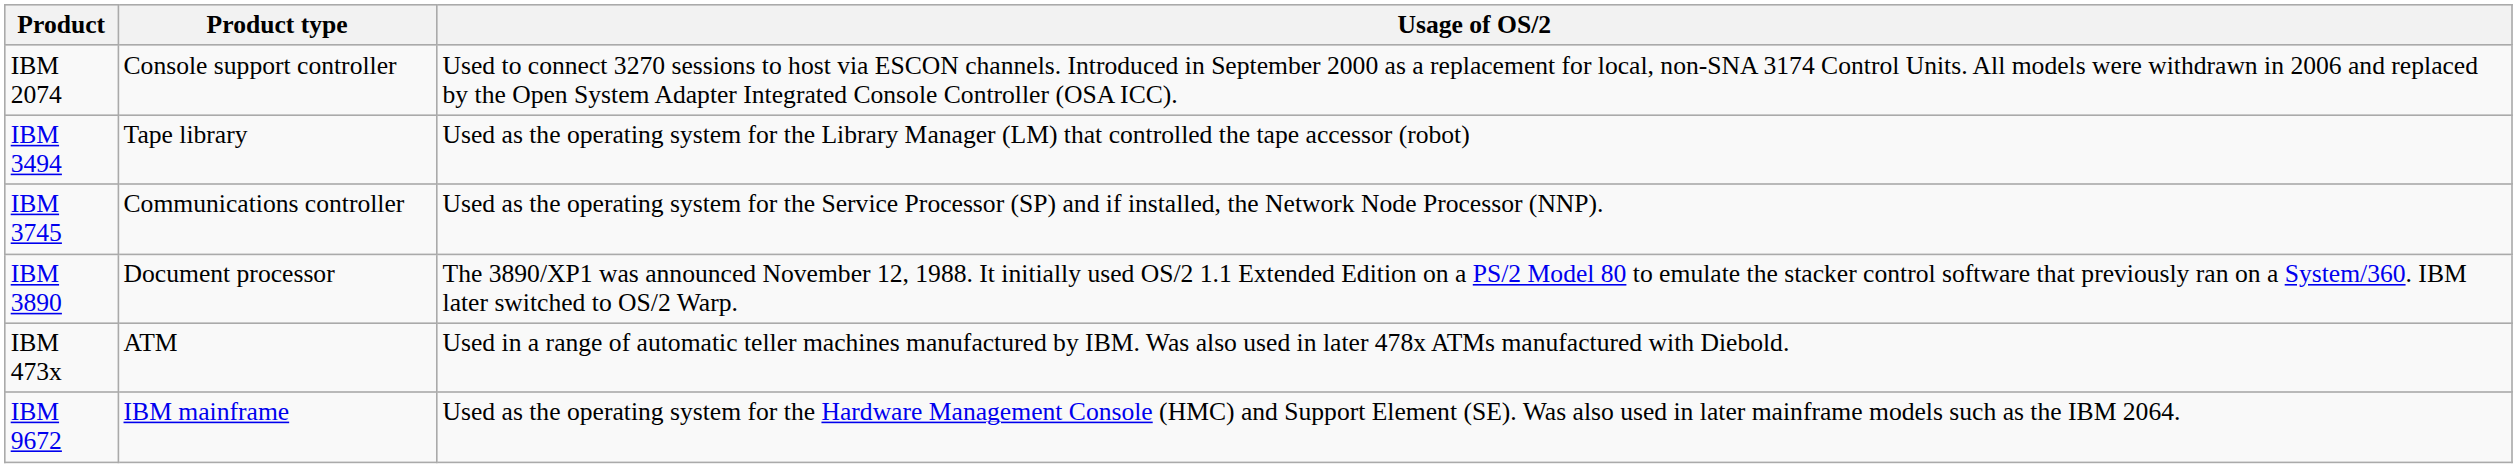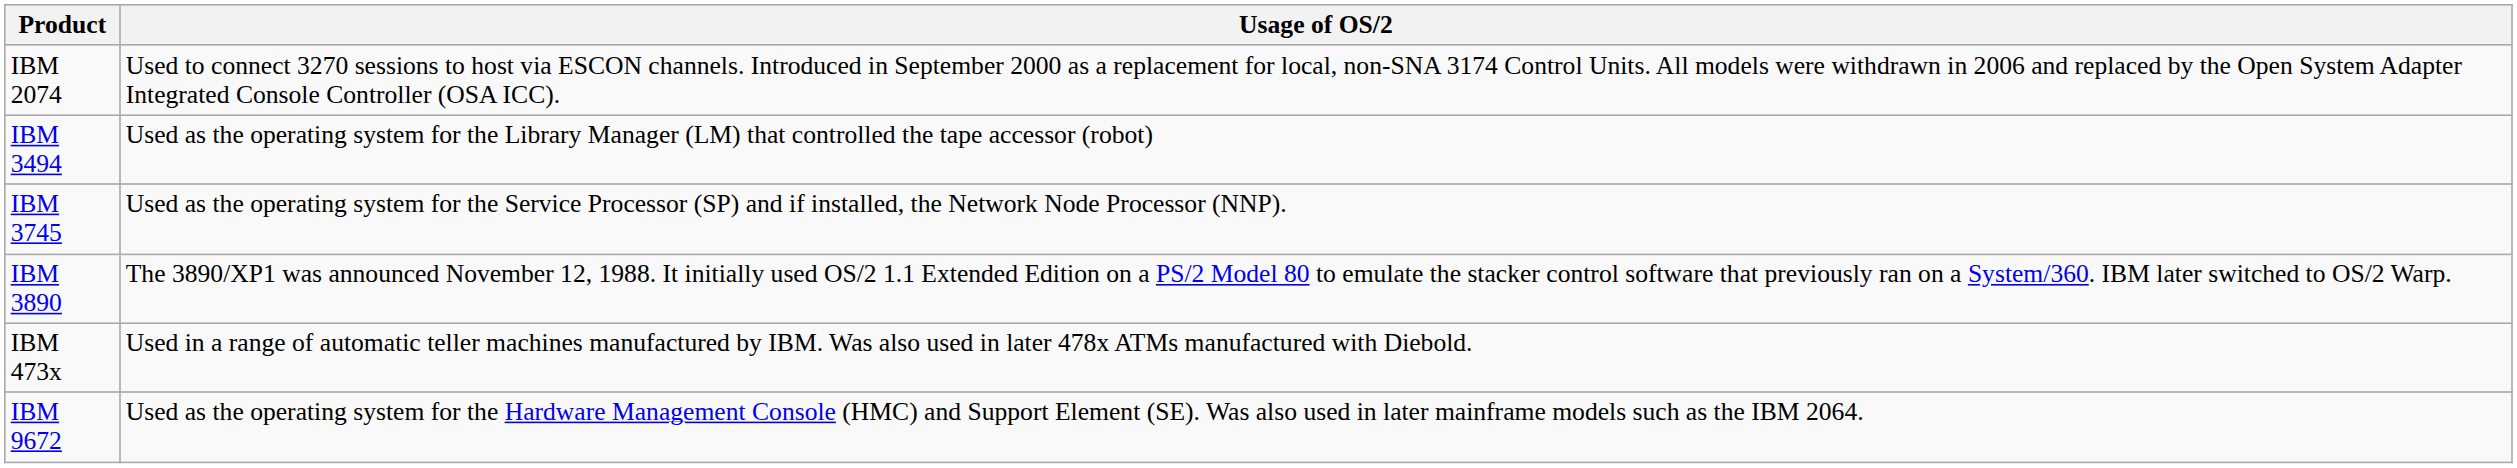- column: Product type | Console support controller | Tape library | Communications controller | Document processor | ATM | IBM mainframe
